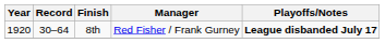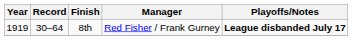8th | Year: 1920 -> 1919
